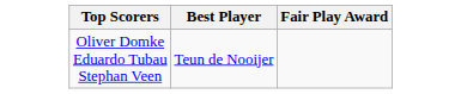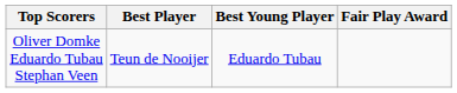+ column: Best Young Player | Eduardo Tubau
